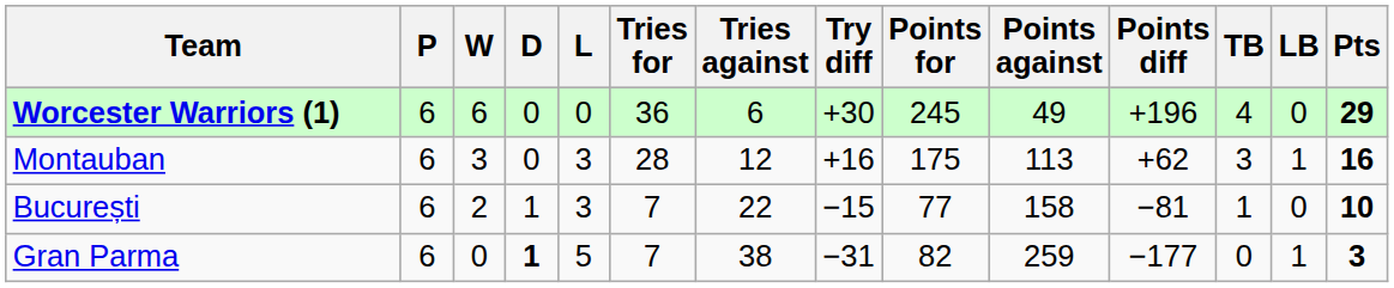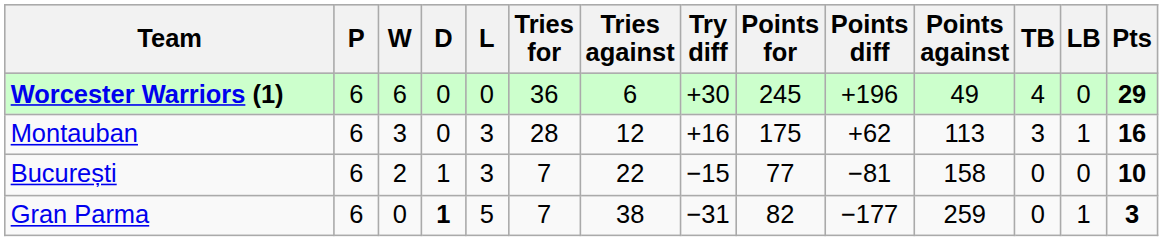columns swapped: Points against <-> Points diff
București | TB: 1 -> 0
